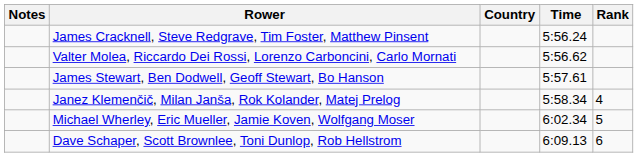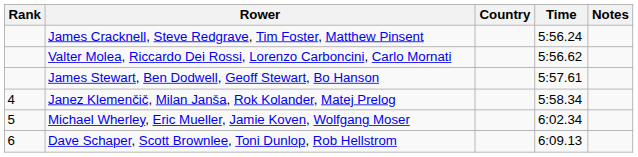columns swapped: Rank <-> Notes
